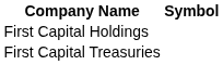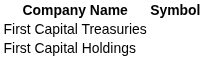rows swapped: First Capital Holdings <-> First Capital Treasuries
